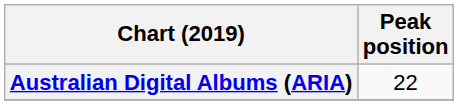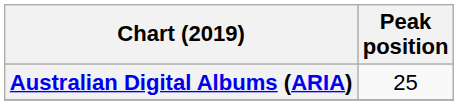Australian Digital Albums (ARIA) | Peak position: 22 -> 25
